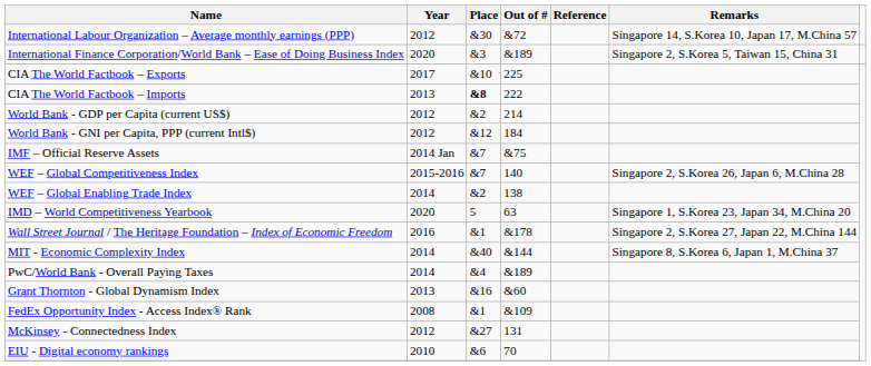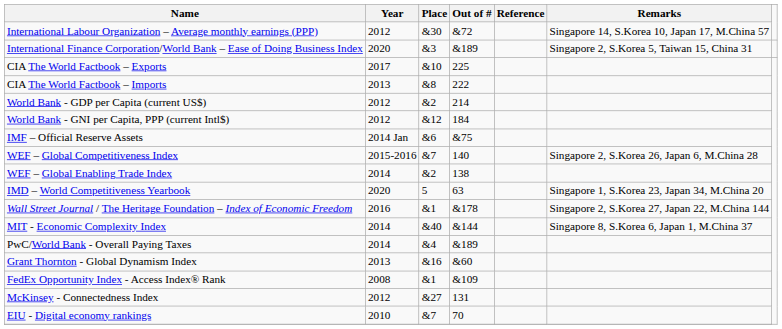CIA The World Factbook – Imports | Place: bold -> normal
IMF – Official Reserve Assets | Place: &7 -> &6
EIU - Digital economy rankings | Place: &6 -> &7
